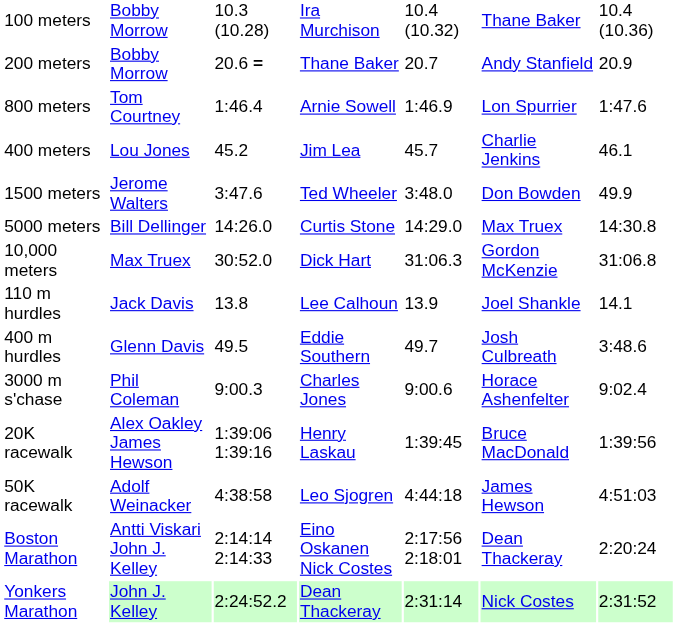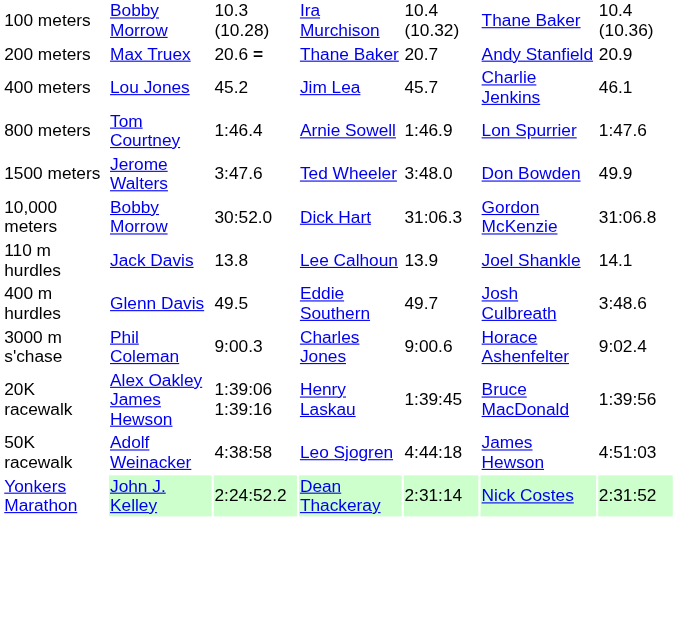200 meters | column 2: Bobby Morrow -> Max Truex
rows swapped: 400 meters <-> 800 meters
- row: 5000 meters | Bill Dellinger | 14:26.0 | Curtis Stone | 14:29.0 | Max Truex | 14:30.8
10,000 meters | column 2: Max Truex -> Bobby Morrow
- row: Boston Marathon | Antti Viskari John J. Kelley | 2:14:14 2:14:33 | Eino Oskanen Nick Costes | 2:17:56 2:18:01 | Dean Thackeray | 2:20:24
